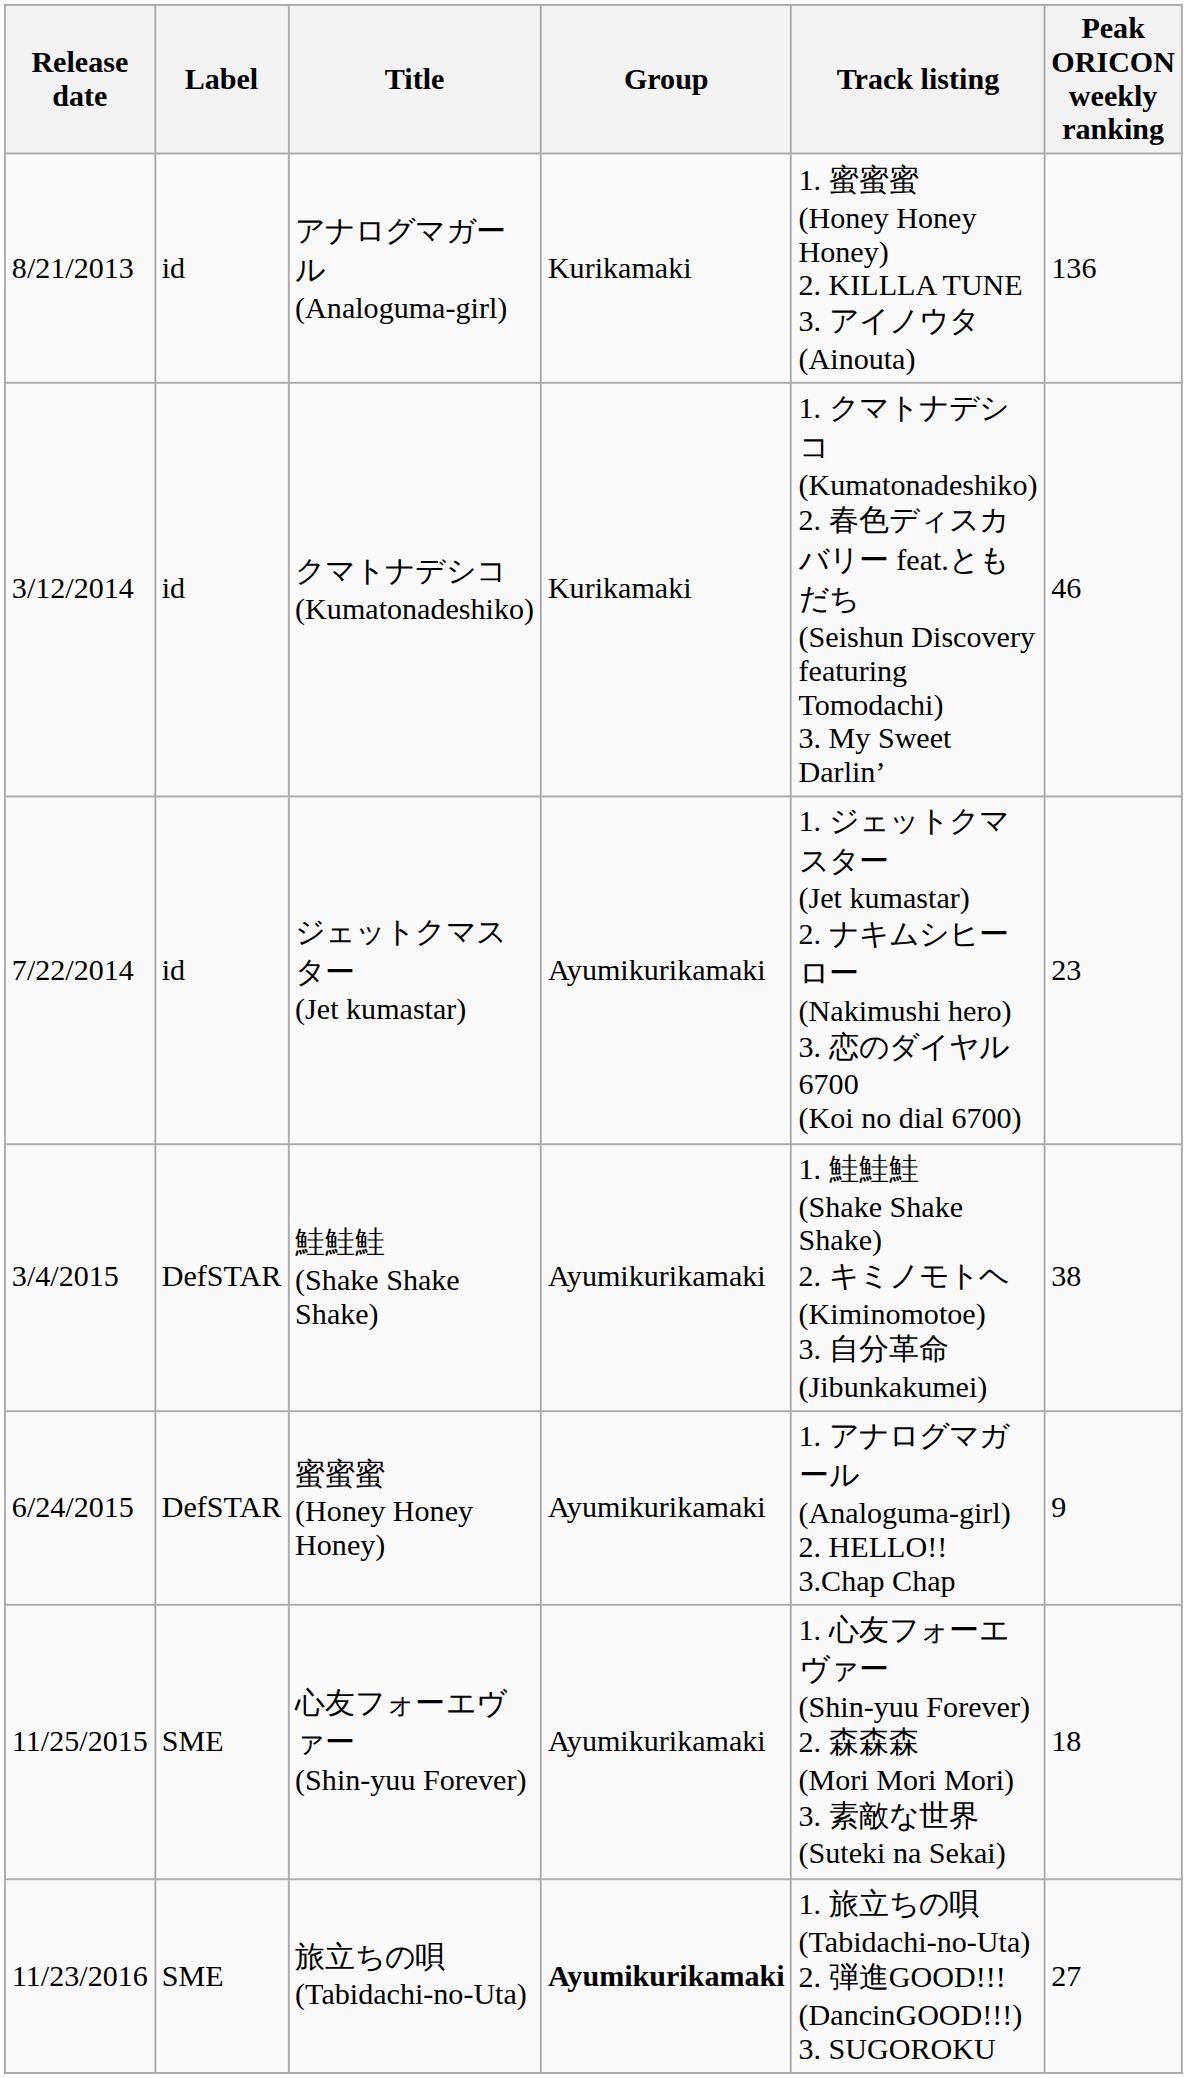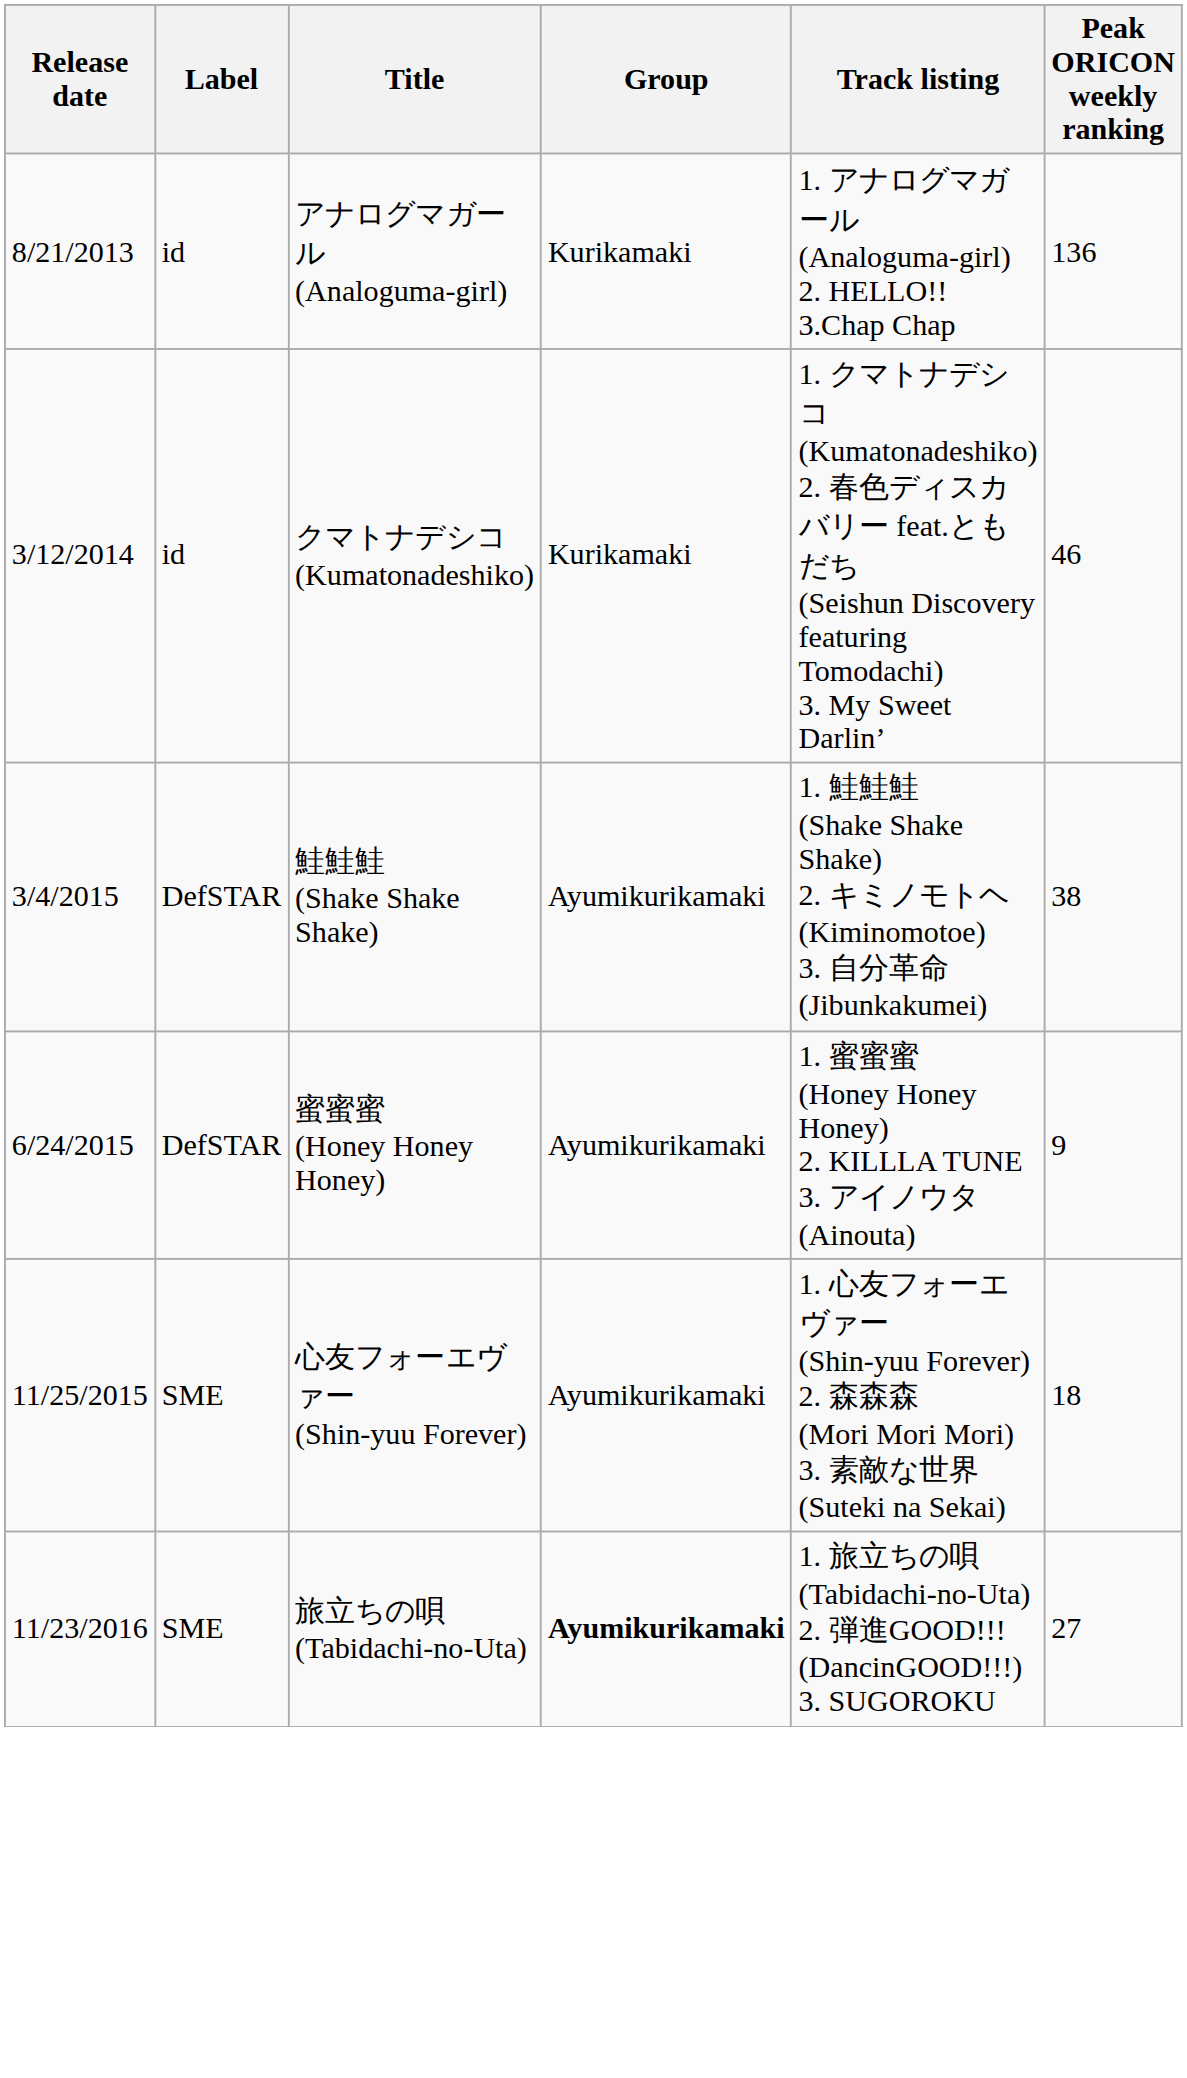アナログマガール (Analoguma-girl) | Track listing: 1. 蜜蜜蜜 (Honey Honey Honey) 2. KILLLA TUNE 3. アイノウタ (Ainouta) -> 1. アナログマガール (Analoguma-girl) 2. HELLO!! 3.Chap Chap
- row: 7/22/2014 | id | ジェットクマスター (Jet kumastar) | Ayumikurikamaki | 1. ジェットクマスター (Jet kumastar) 2. ナキムシヒーロー (Nakimushi hero) 3. 恋のダイヤル6700 (Koi no dial 6700) | 23
蜜蜜蜜 (Honey Honey Honey) | Track listing: 1. アナログマガール (Analoguma-girl) 2. HELLO!! 3.Chap Chap -> 1. 蜜蜜蜜 (Honey Honey Honey) 2. KILLLA TUNE 3. アイノウタ (Ainouta)
